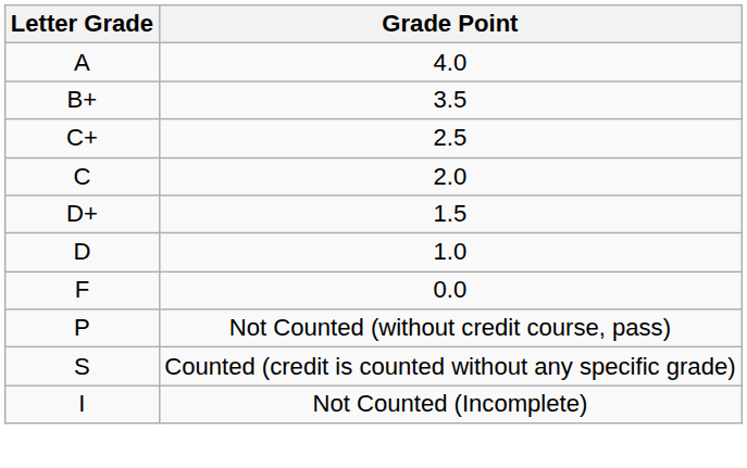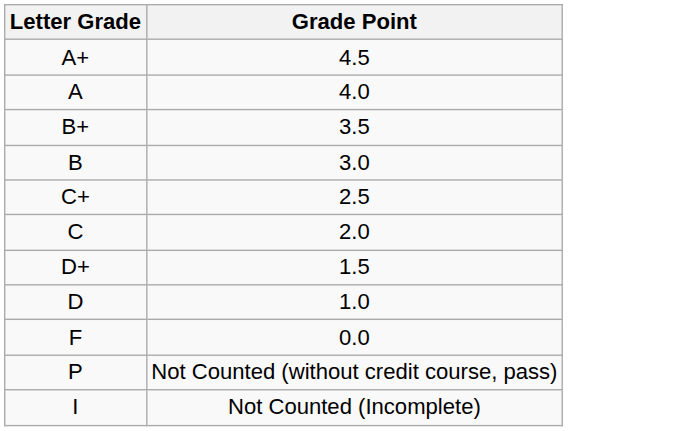+ row: A+ | 4.5
+ row: B | 3.0
- row: S | Counted (credit is counted without any specific grade)
